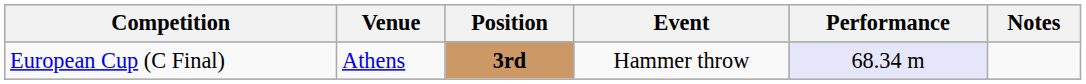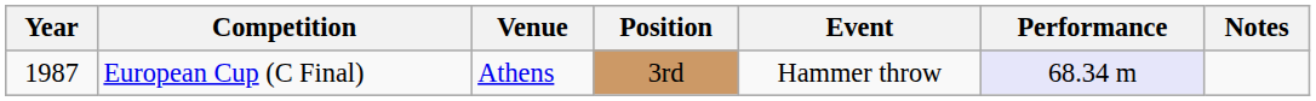+ column: Year | 1987
European Cup (C Final) | Position: bold -> normal
